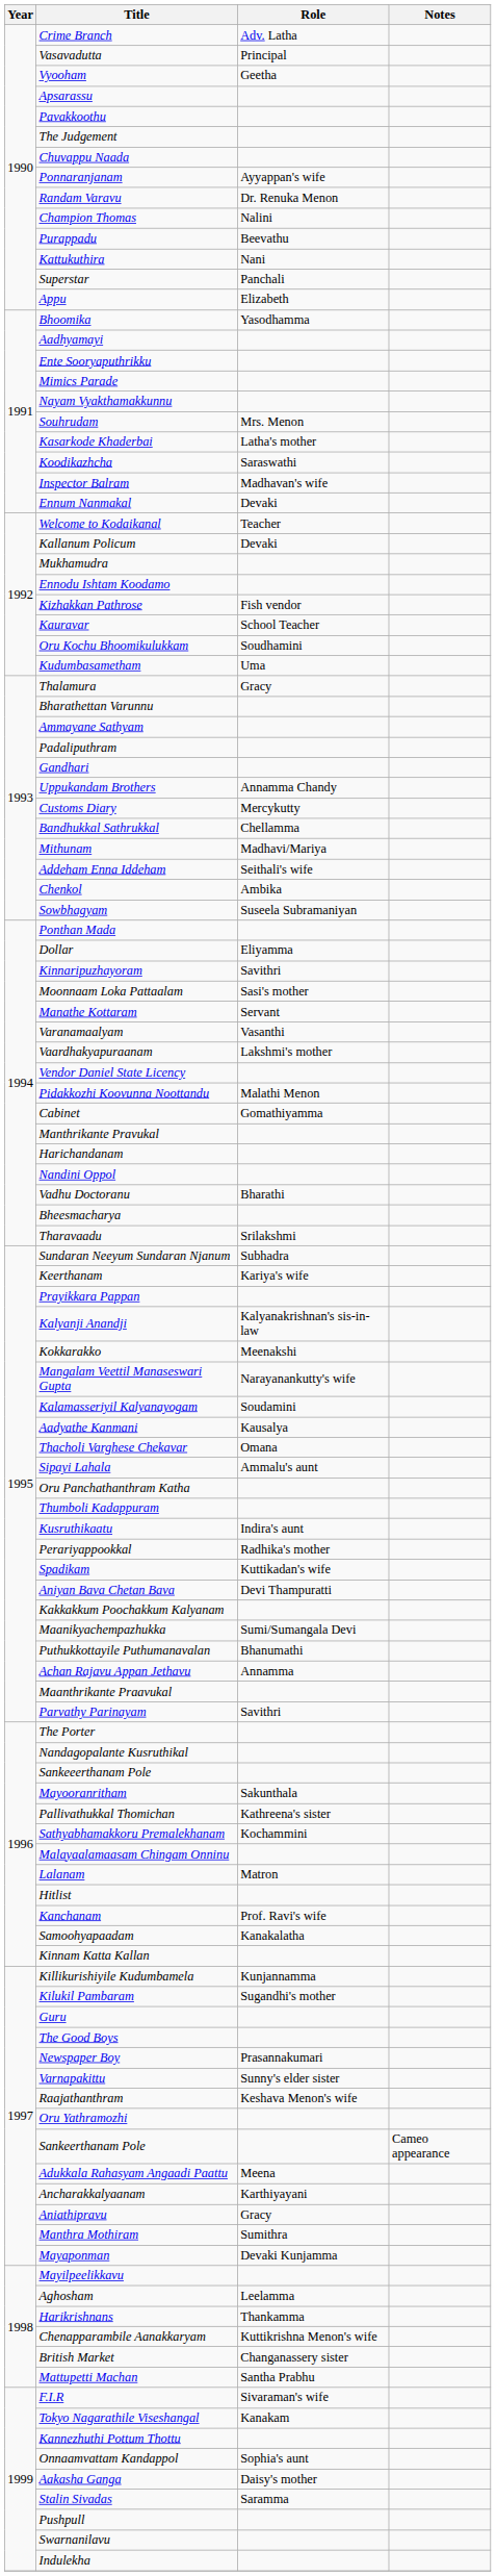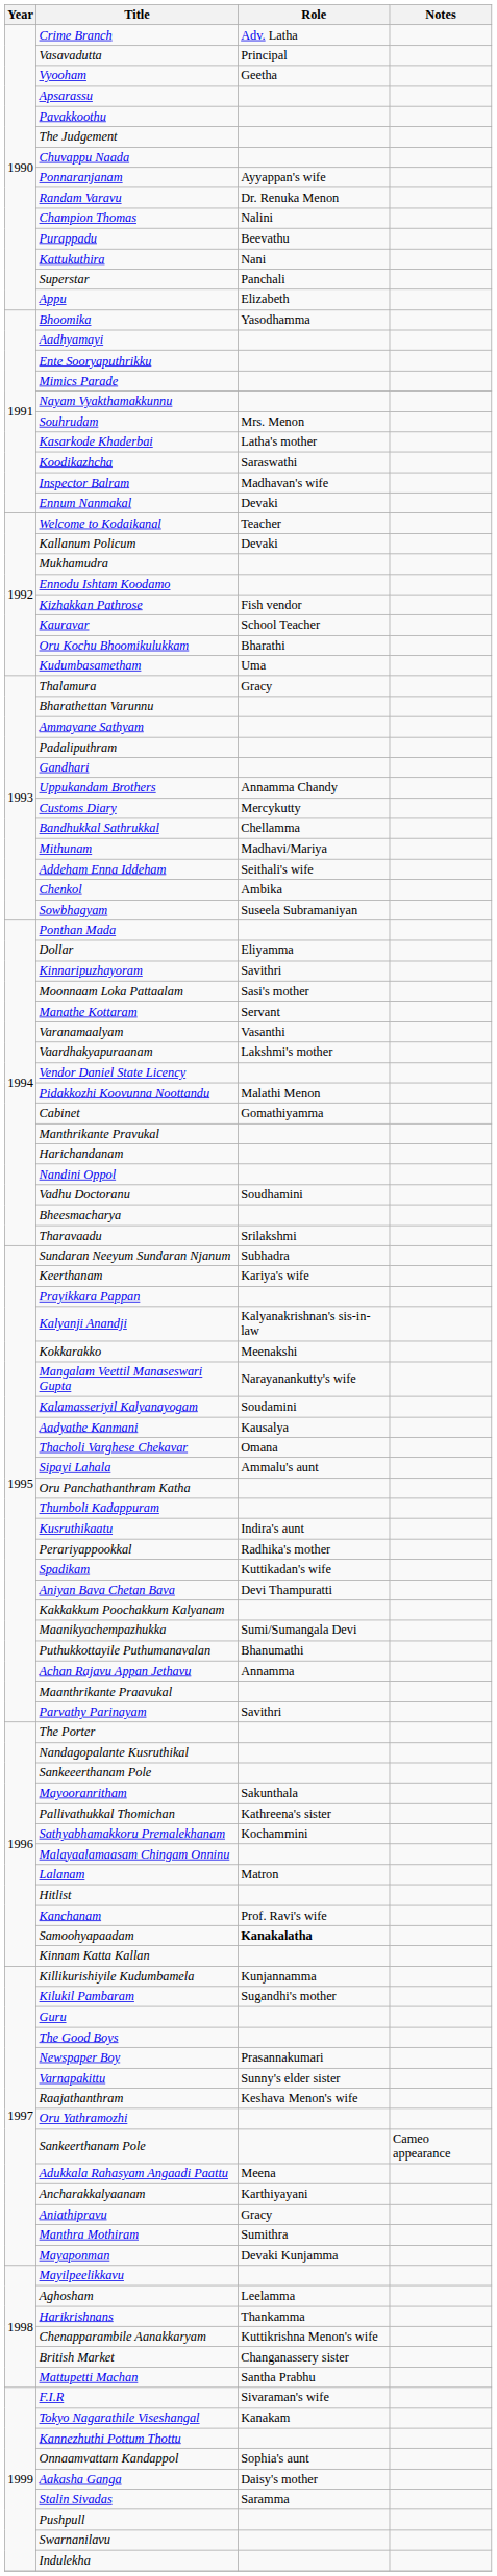Oru Kochu Bhoomikulukkam | Role: Soudhamini -> Bharathi
Vadhu Doctoranu | Role: Bharathi -> Soudhamini
Samoohyapaadam | Role: normal -> bold
